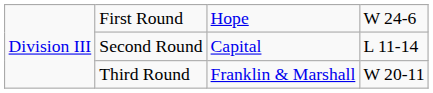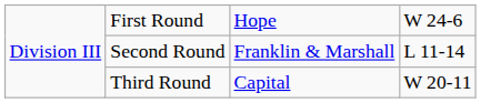Second Round | column 3: Capital -> Franklin & Marshall
Third Round | column 3: Franklin & Marshall -> Capital
